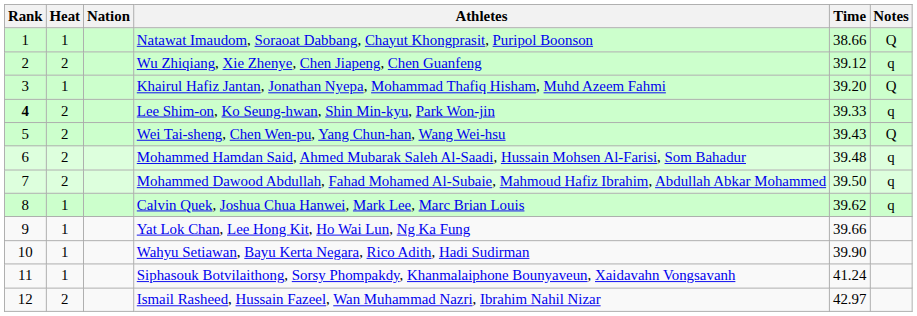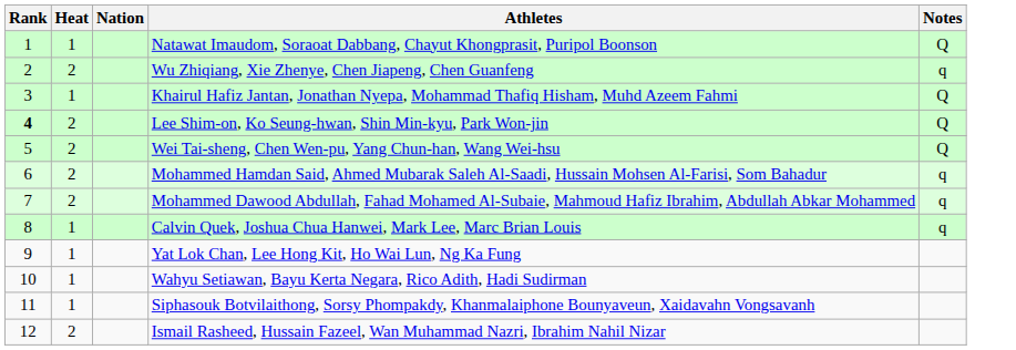- column: Time | 38.66 | 39.12 | 39.20 | 39.33 | 39.43 | 39.48 | 39.50 | 39.62 | 39.66 | 39.90 | 41.24 | 42.97
Lee Shim-on, Ko Seung-hwan, Shin Min-kyu, Park Won-jin | Notes: q -> Q
